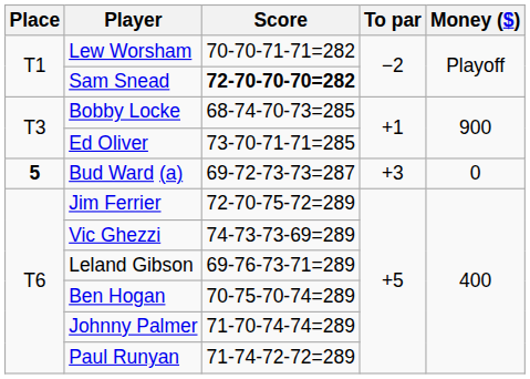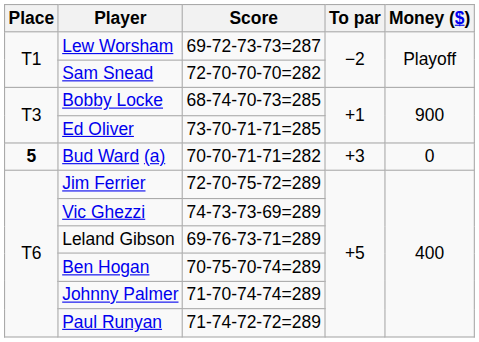Lew Worsham | Score: 70-70-71-71=282 -> 69-72-73-73=287
Sam Snead | Score: bold -> normal
Bud Ward (a) | Score: 69-72-73-73=287 -> 70-70-71-71=282
